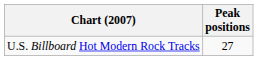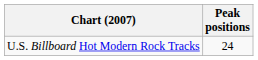U.S. Billboard Hot Modern Rock Tracks | Peak positions: 27 -> 24
